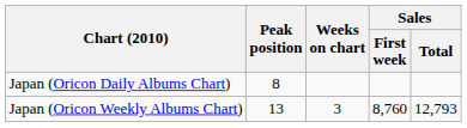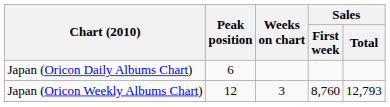Japan (Oricon Daily Albums Chart) | Peak position: 8 -> 6
Japan (Oricon Weekly Albums Chart) | Peak position: 13 -> 12
